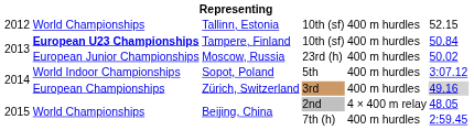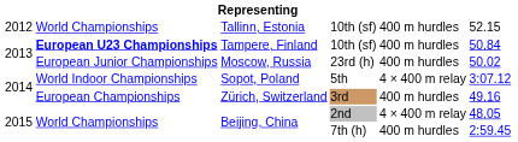Sopot, Poland | column 5: 400 m hurdles -> 4 × 400 m relay
Zürich, Switzerland | column 6: lightgrey background -> no background
